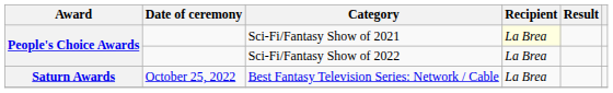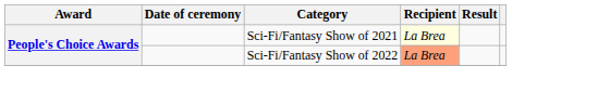Sci-Fi/Fantasy Show of 2022 | Recipient: no background -> lightsalmon background
- row: Saturn Awards | October 25, 2022 | Best Fantasy Television Series: Network / Cable | La Brea
